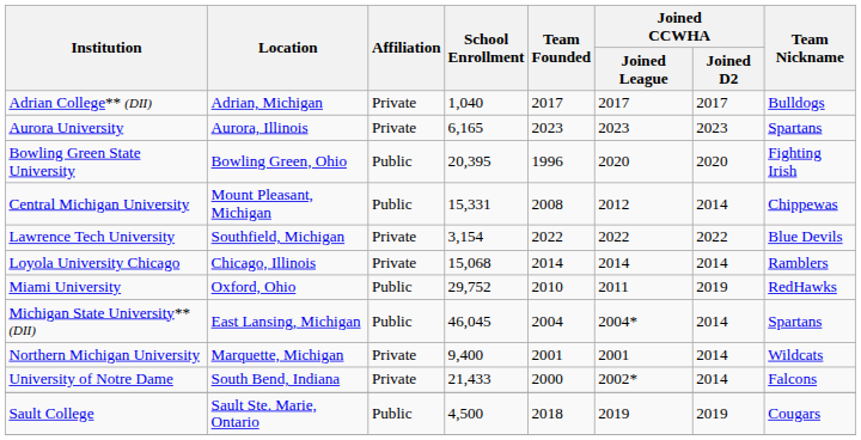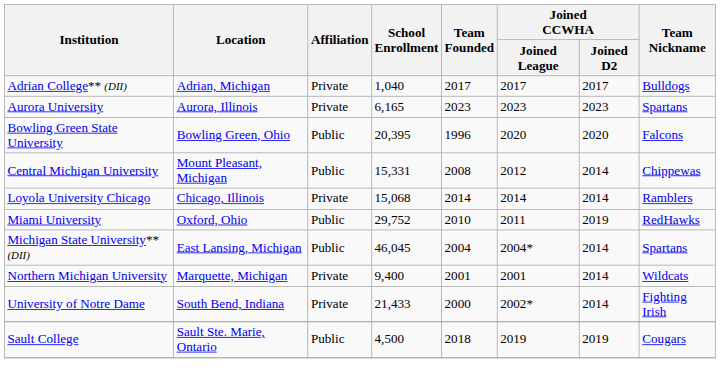Bowling Green State University | Team Nickname: Fighting Irish -> Falcons
- row: Lawrence Tech University | Southfield, Michigan | Private | 3,154 | 2022 | 2022 | 2022 | Blue Devils
University of Notre Dame | Team Nickname: Falcons -> Fighting Irish
